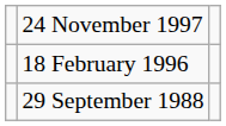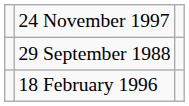rows swapped: 29 September 1988 <-> 18 February 1996
